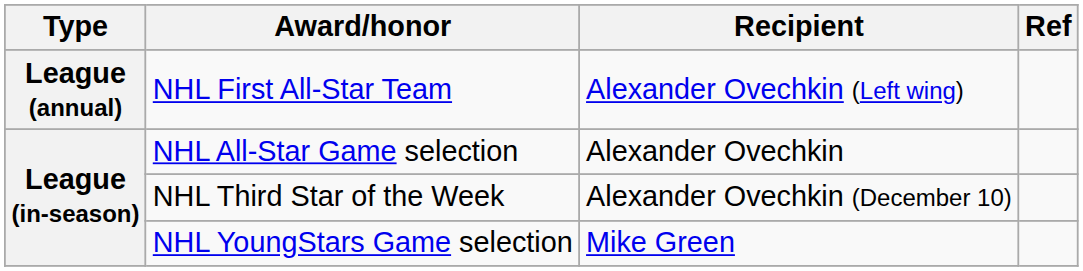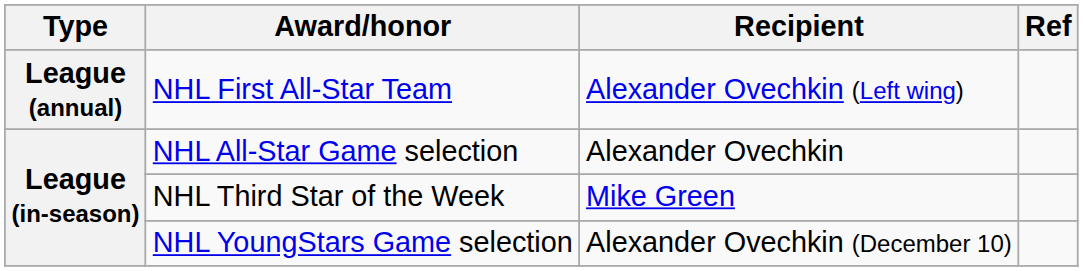NHL Third Star of the Week | Recipient: Alexander Ovechkin (December 10) -> Mike Green
NHL YoungStars Game selection | Recipient: Mike Green -> Alexander Ovechkin (December 10)
